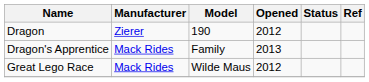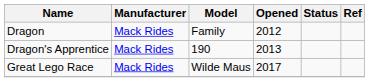Dragon | Manufacturer: Zierer -> Mack Rides
Dragon | Model: 190 -> Family
Dragon's Apprentice | Model: Family -> 190
Great Lego Race | Opened: 2012 -> 2017
